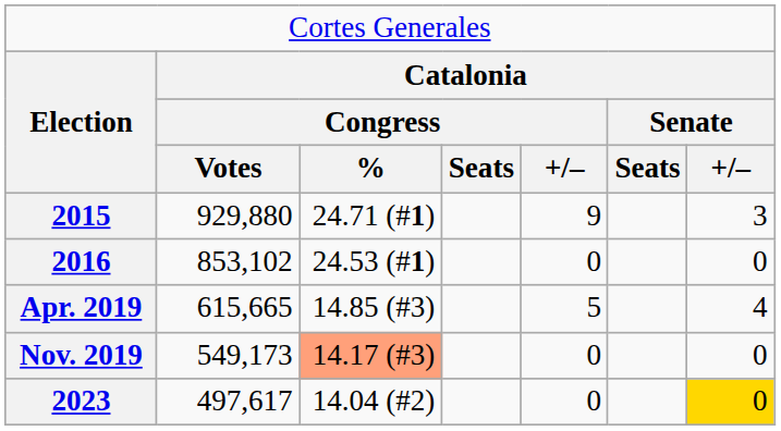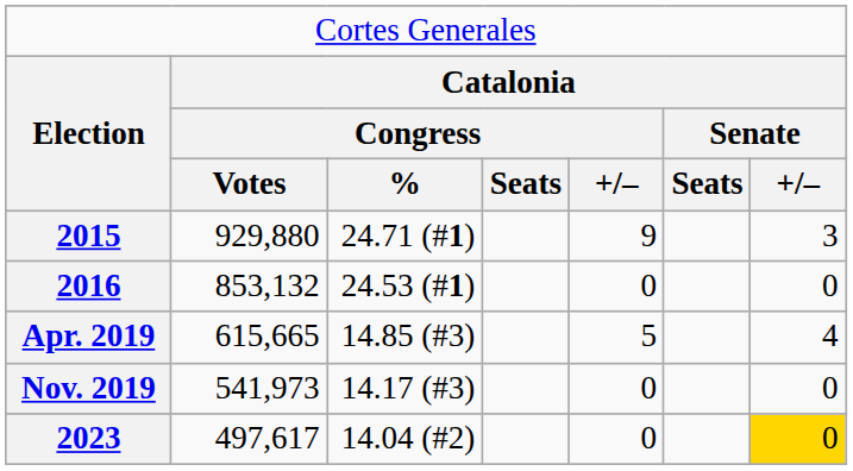2016 | column 2: 853,102 -> 853,132
Nov. 2019 | column 2: 549,173 -> 541,973
Nov. 2019 | column 3: lightsalmon background -> no background
